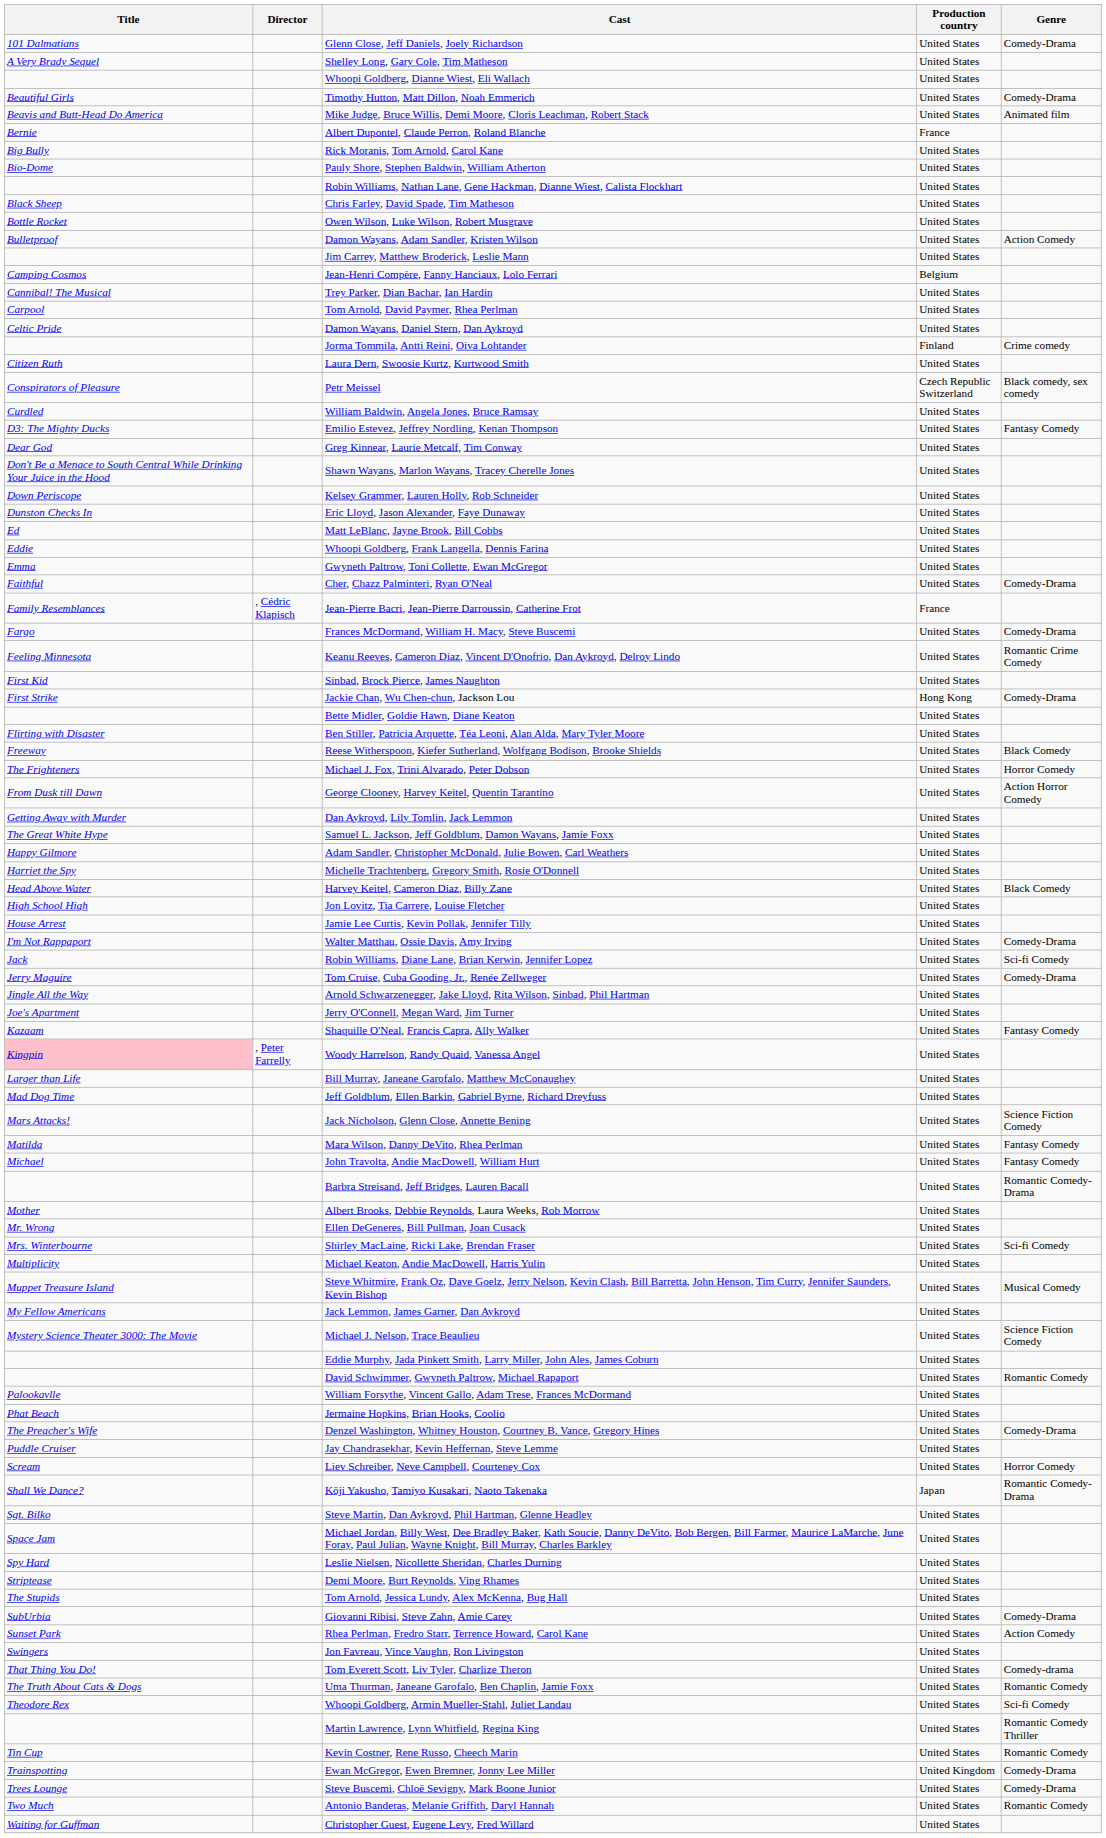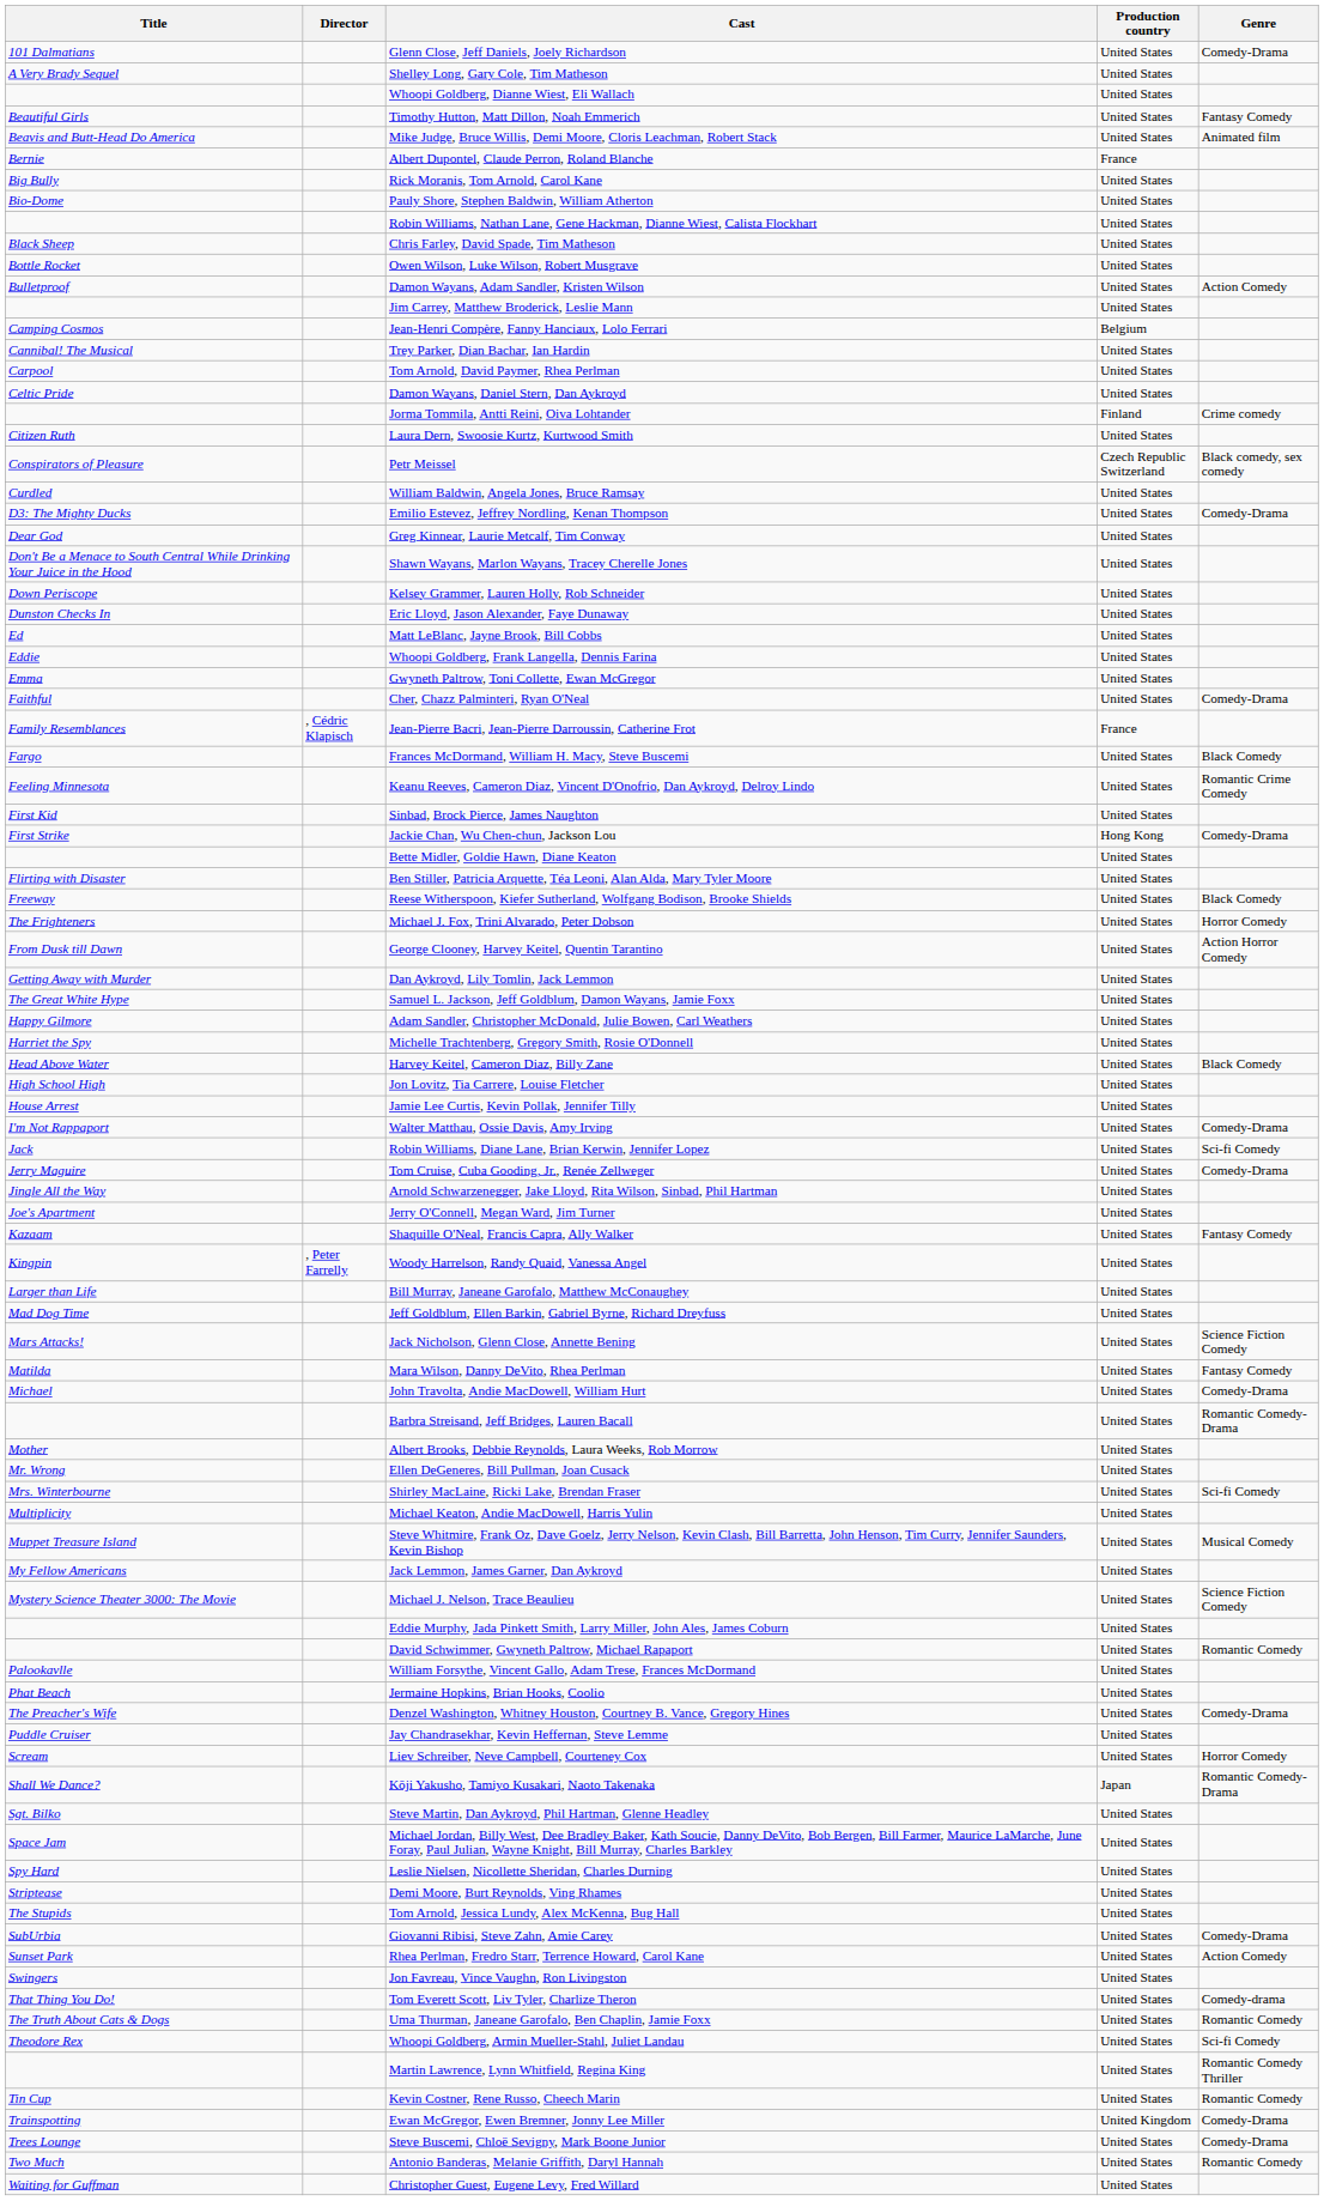Timothy Hutton, Matt Dillon, Noah Emmerich | Genre: Comedy-Drama -> Fantasy Comedy
Emilio Estevez, Jeffrey Nordling, Kenan Thompson | Genre: Fantasy Comedy -> Comedy-Drama
Frances McDormand, William H. Macy, Steve Buscemi | Genre: Comedy-Drama -> Black Comedy
Woody Harrelson, Randy Quaid, Vanessa Angel | Title: pink background -> no background
John Travolta, Andie MacDowell, William Hurt | Genre: Fantasy Comedy -> Comedy-Drama
